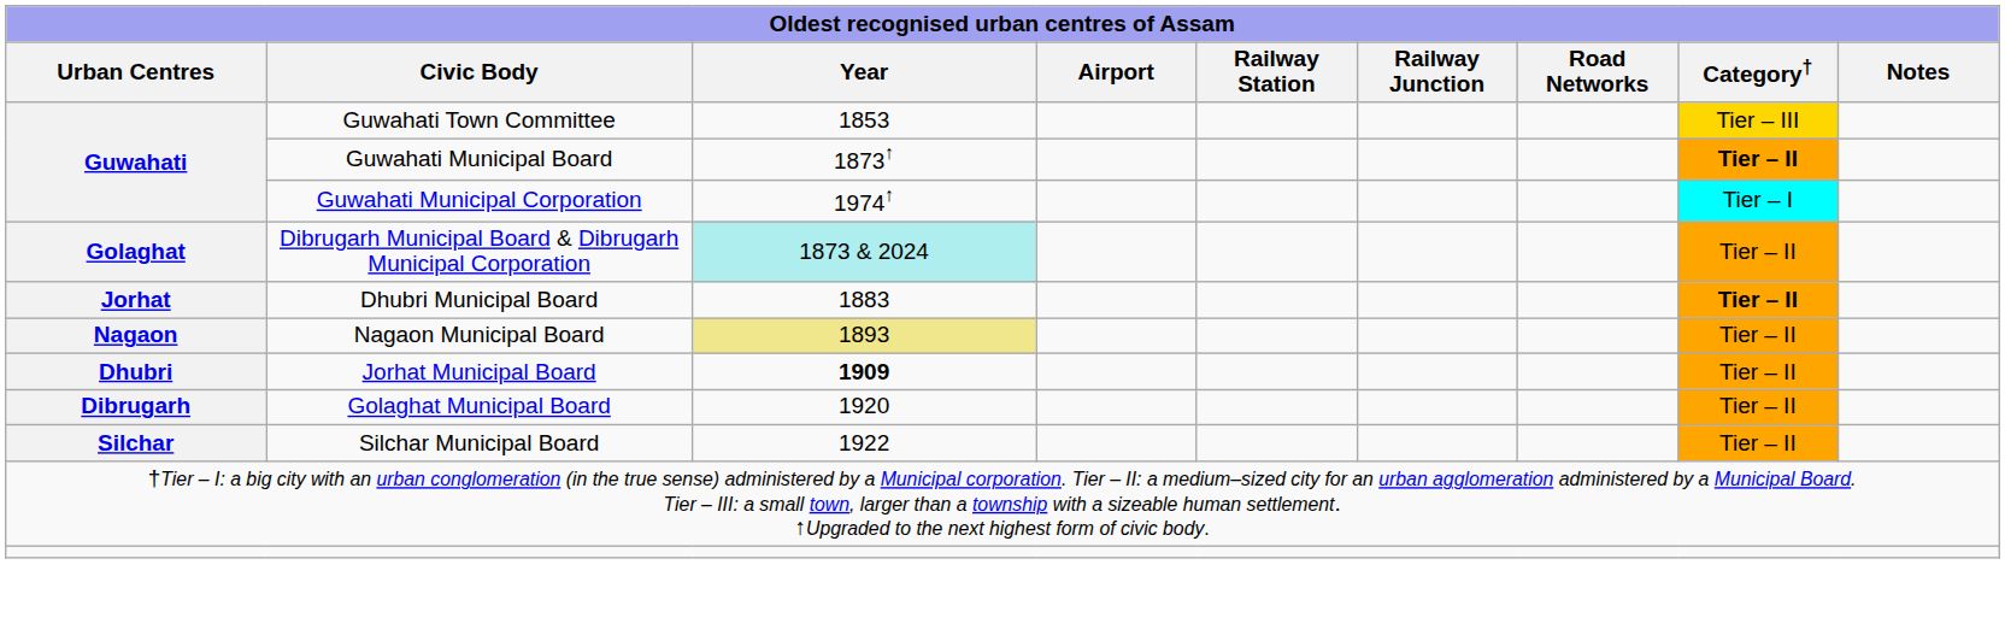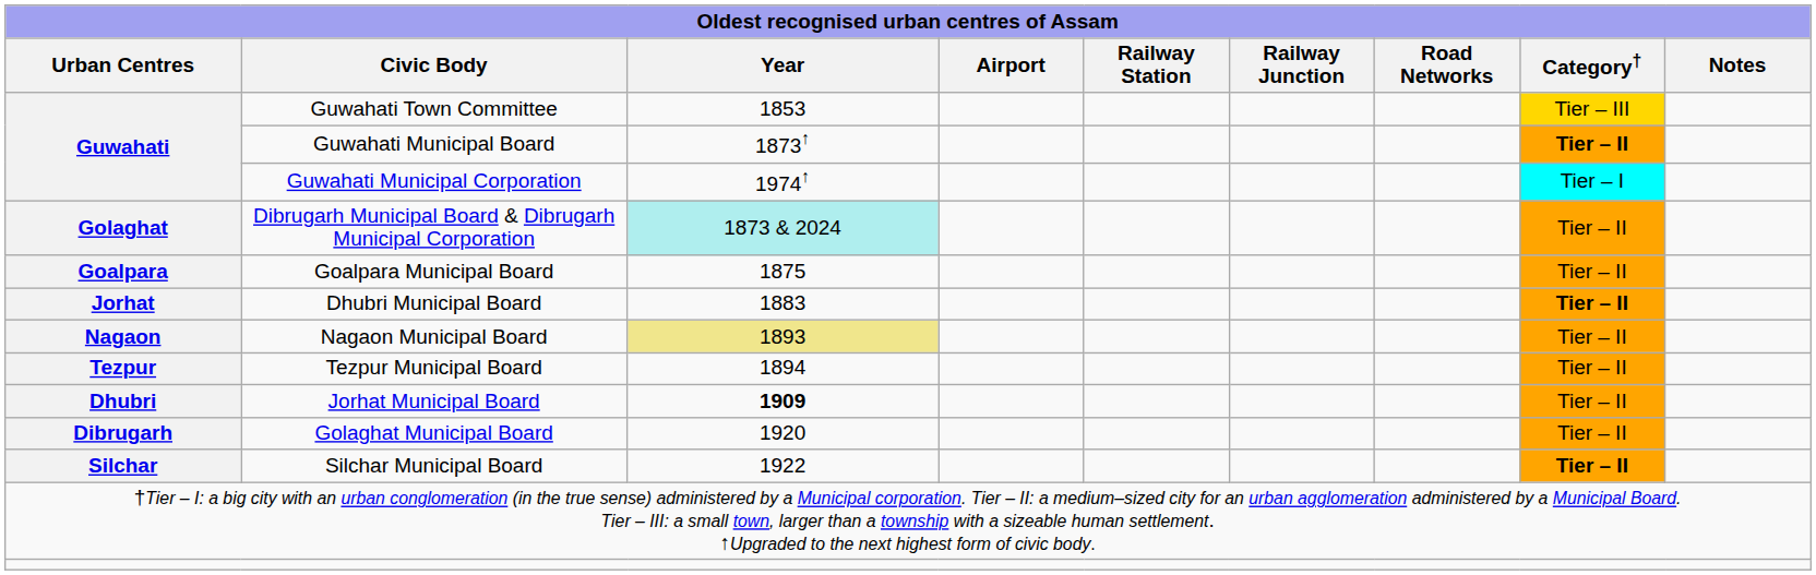+ row: Goalpara | Goalpara Municipal Board | 1875 | Tier – II
+ row: Tezpur | Tezpur Municipal Board | 1894 | Tier – II
Silchar Municipal Board | Category†: normal -> bold
